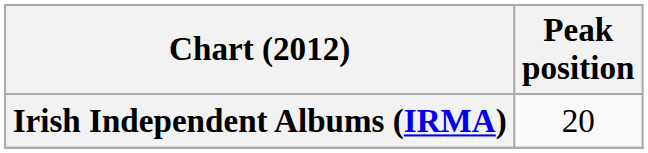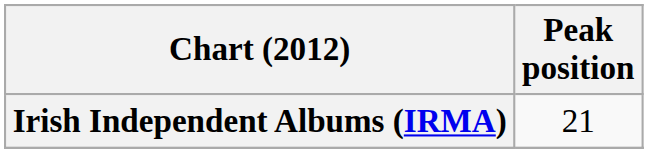Irish Independent Albums (IRMA) | Peak position: 20 -> 21
